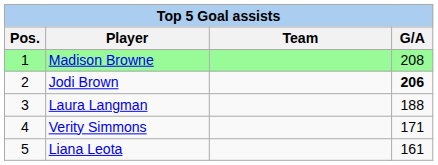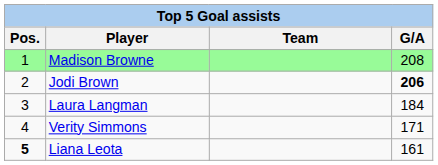Laura Langman | G/A: 188 -> 184
Liana Leota | Pos.: normal -> bold
